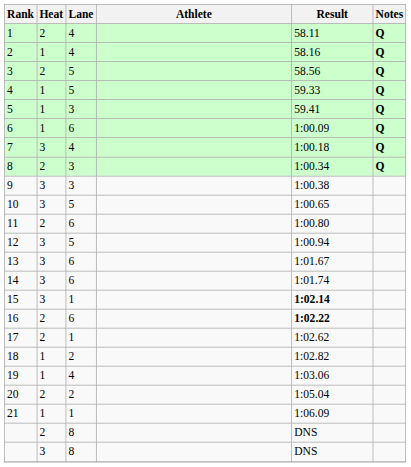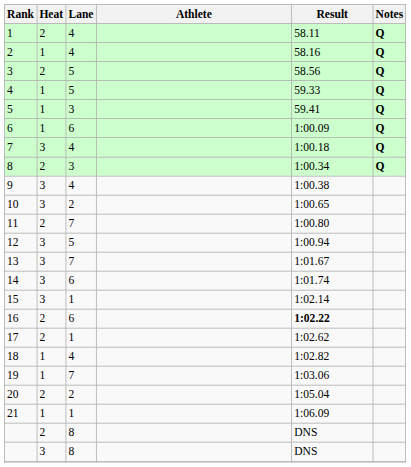9 | Lane: 3 -> 4
10 | Lane: 5 -> 2
11 | Lane: 6 -> 7
13 | Lane: 6 -> 7
15 | Result: bold -> normal
18 | Lane: 2 -> 4
19 | Lane: 4 -> 7
